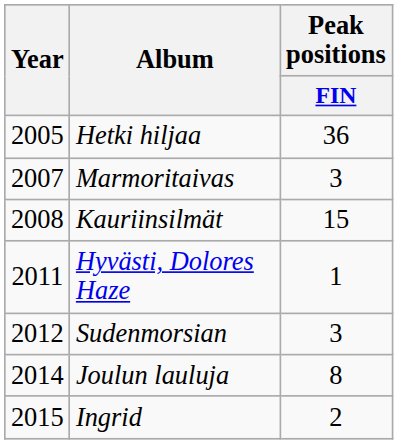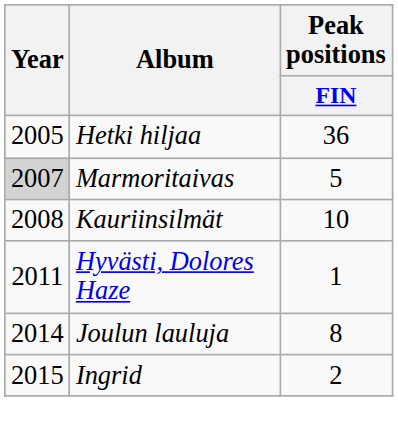Marmoritaivas | Year: no background -> lightgrey background
Marmoritaivas | Peak positions / FIN: 3 -> 5
Kauriinsilmät | Peak positions / FIN: 15 -> 10
- row: 2012 | Sudenmorsian | 3
